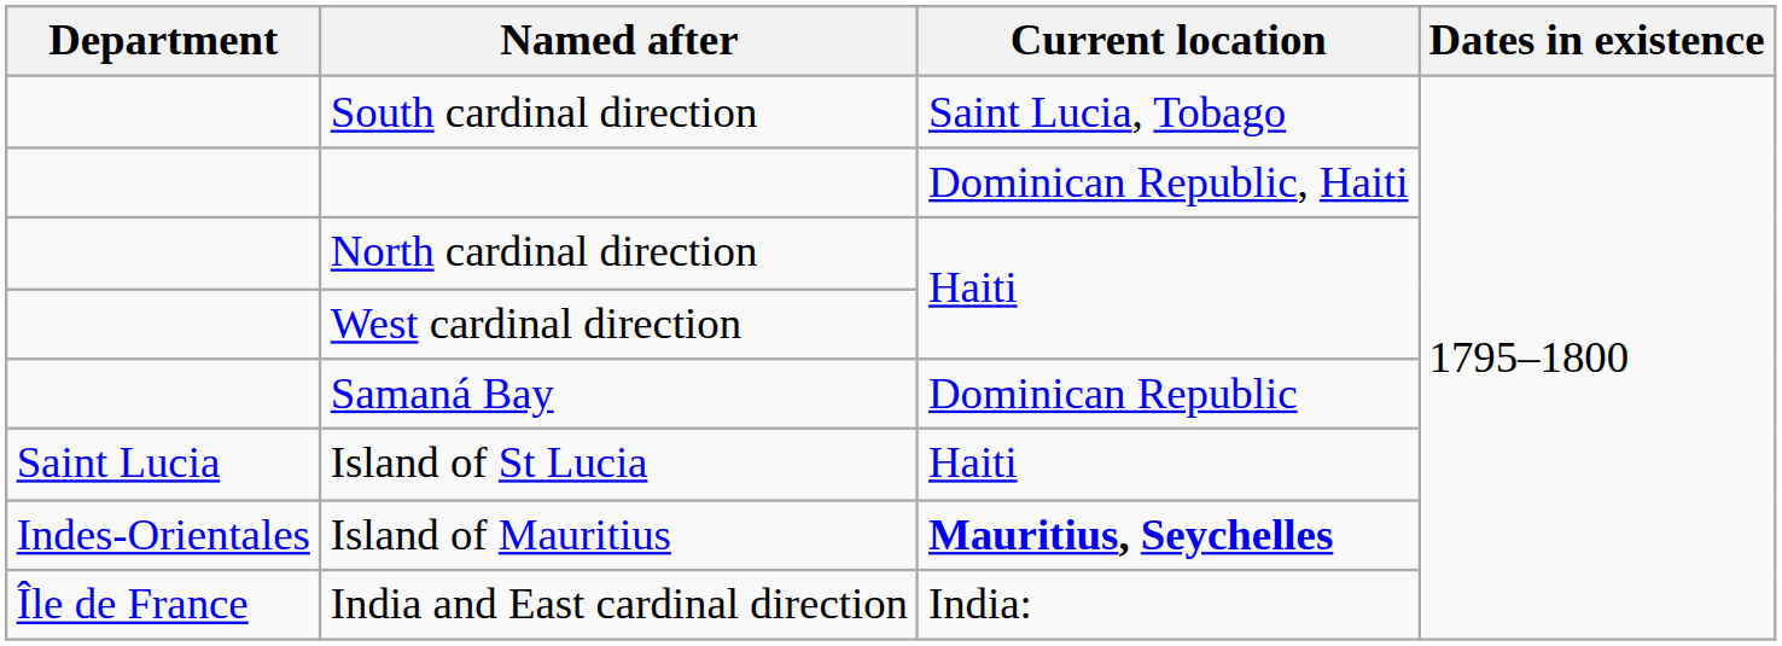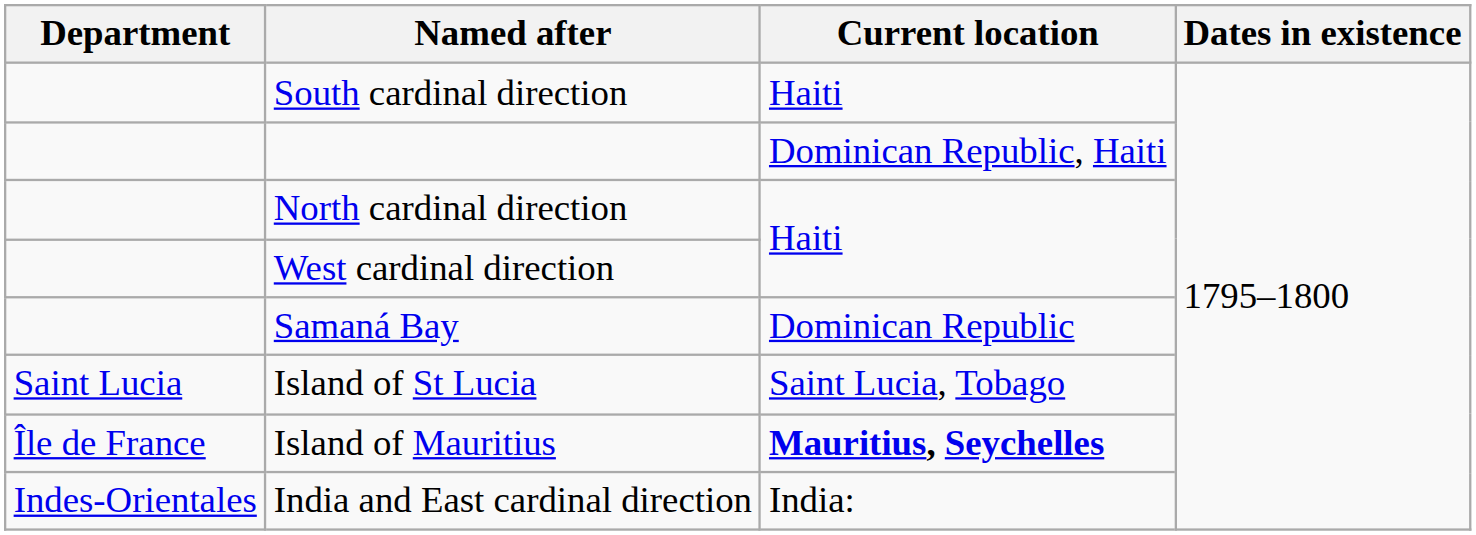South cardinal direction | Current location: Saint Lucia, Tobago -> Haiti
Island of St Lucia | Current location: Haiti -> Saint Lucia, Tobago
Island of Mauritius | Department: Indes-Orientales -> Île de France
India and East cardinal direction | Department: Île de France -> Indes-Orientales
